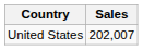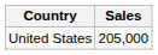United States | Sales: 202,007 -> 205,000
